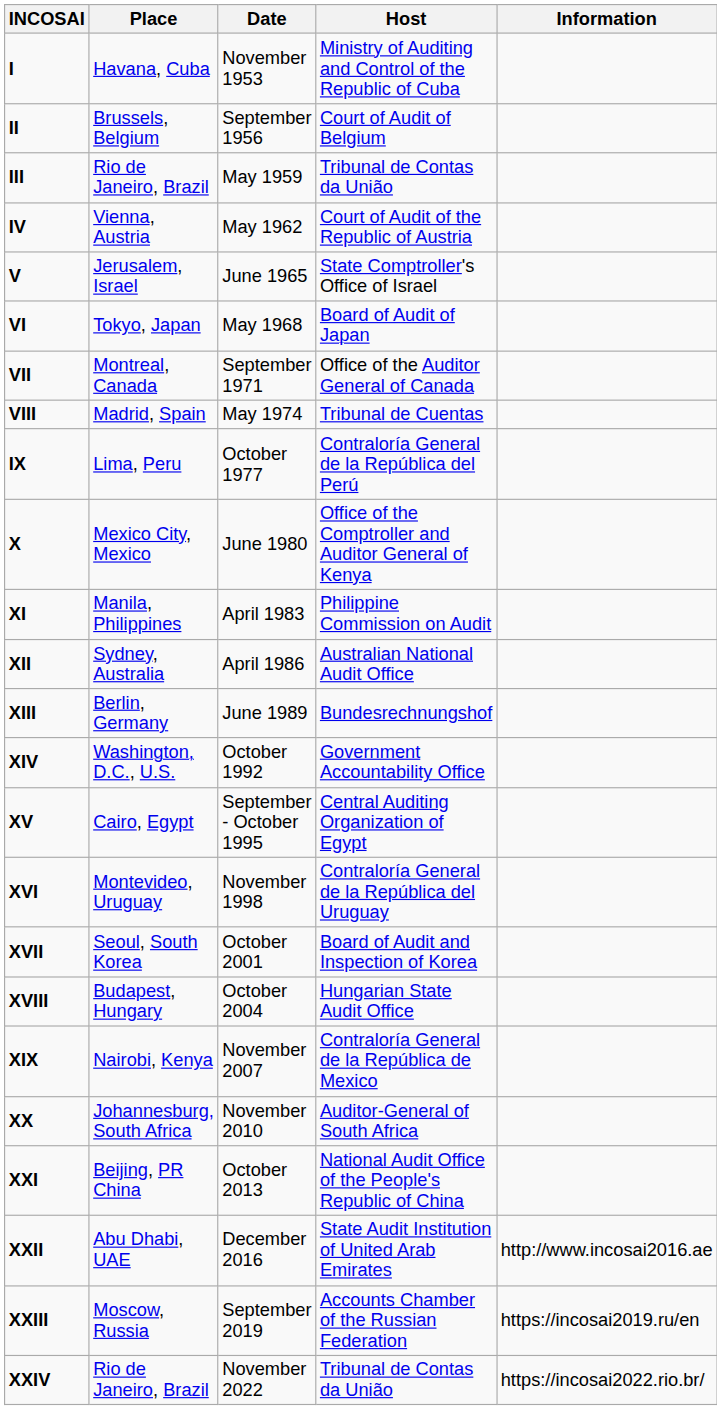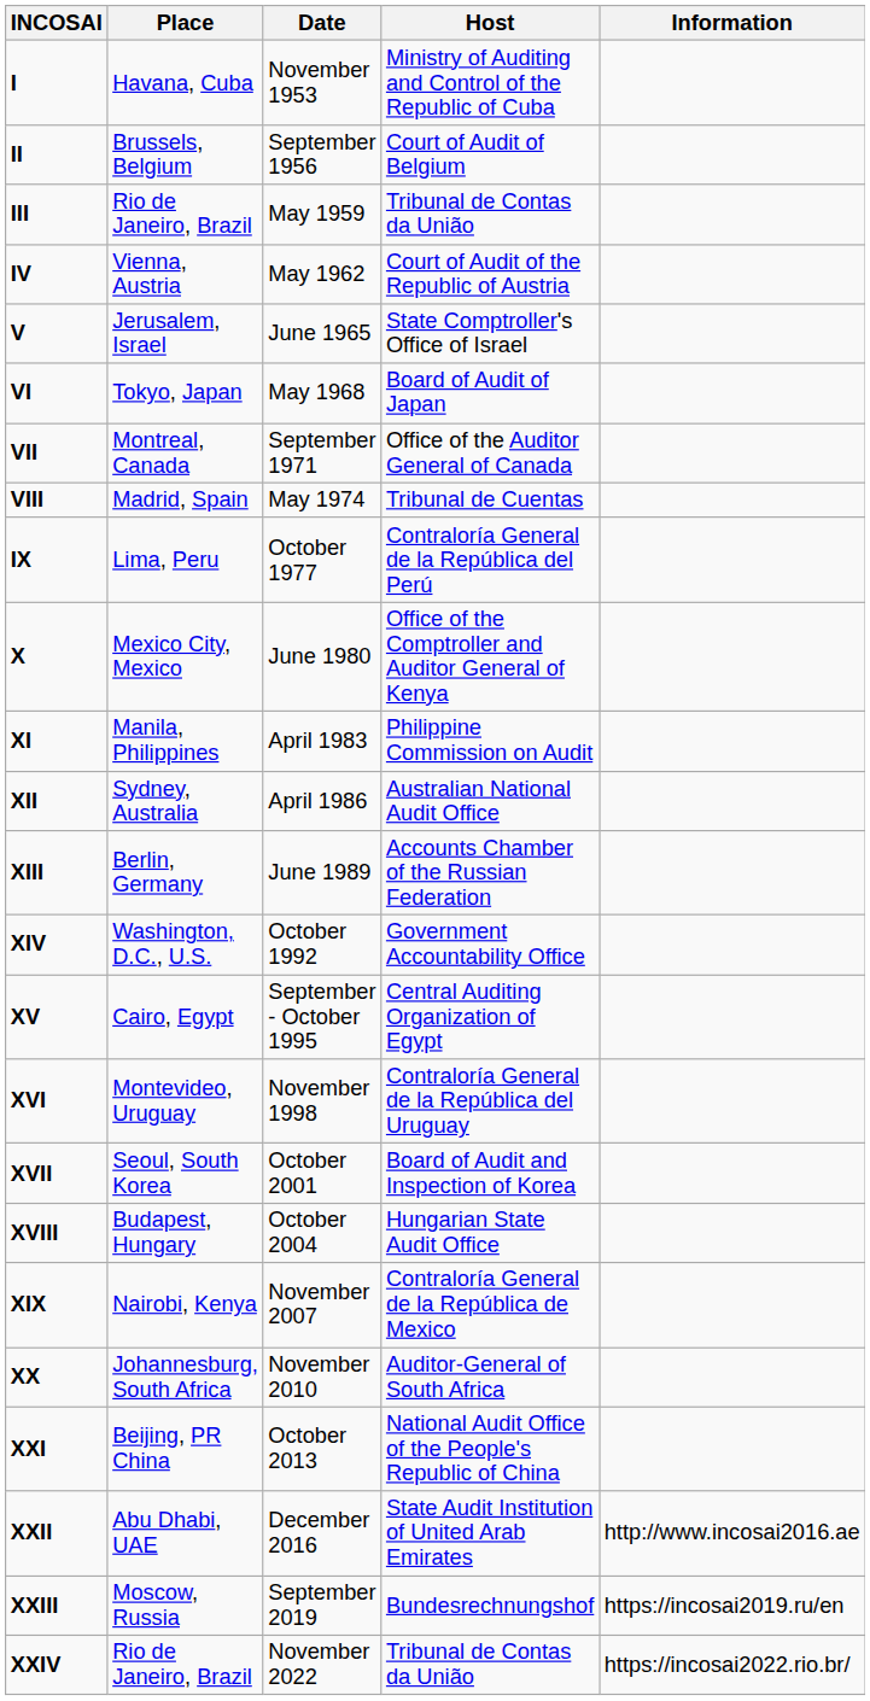XIII | Host: Bundesrechnungshof -> Accounts Chamber of the Russian Federation
XXIII | Host: Accounts Chamber of the Russian Federation -> Bundesrechnungshof
